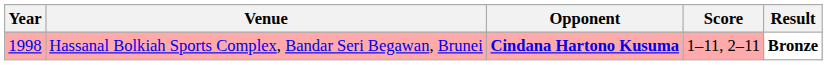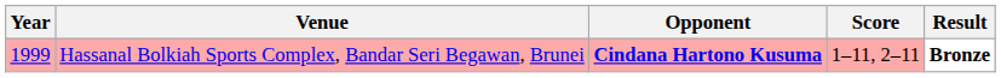Hassanal Bolkiah Sports Complex, Bandar Seri Begawan, Brunei | Year: 1998 -> 1999
